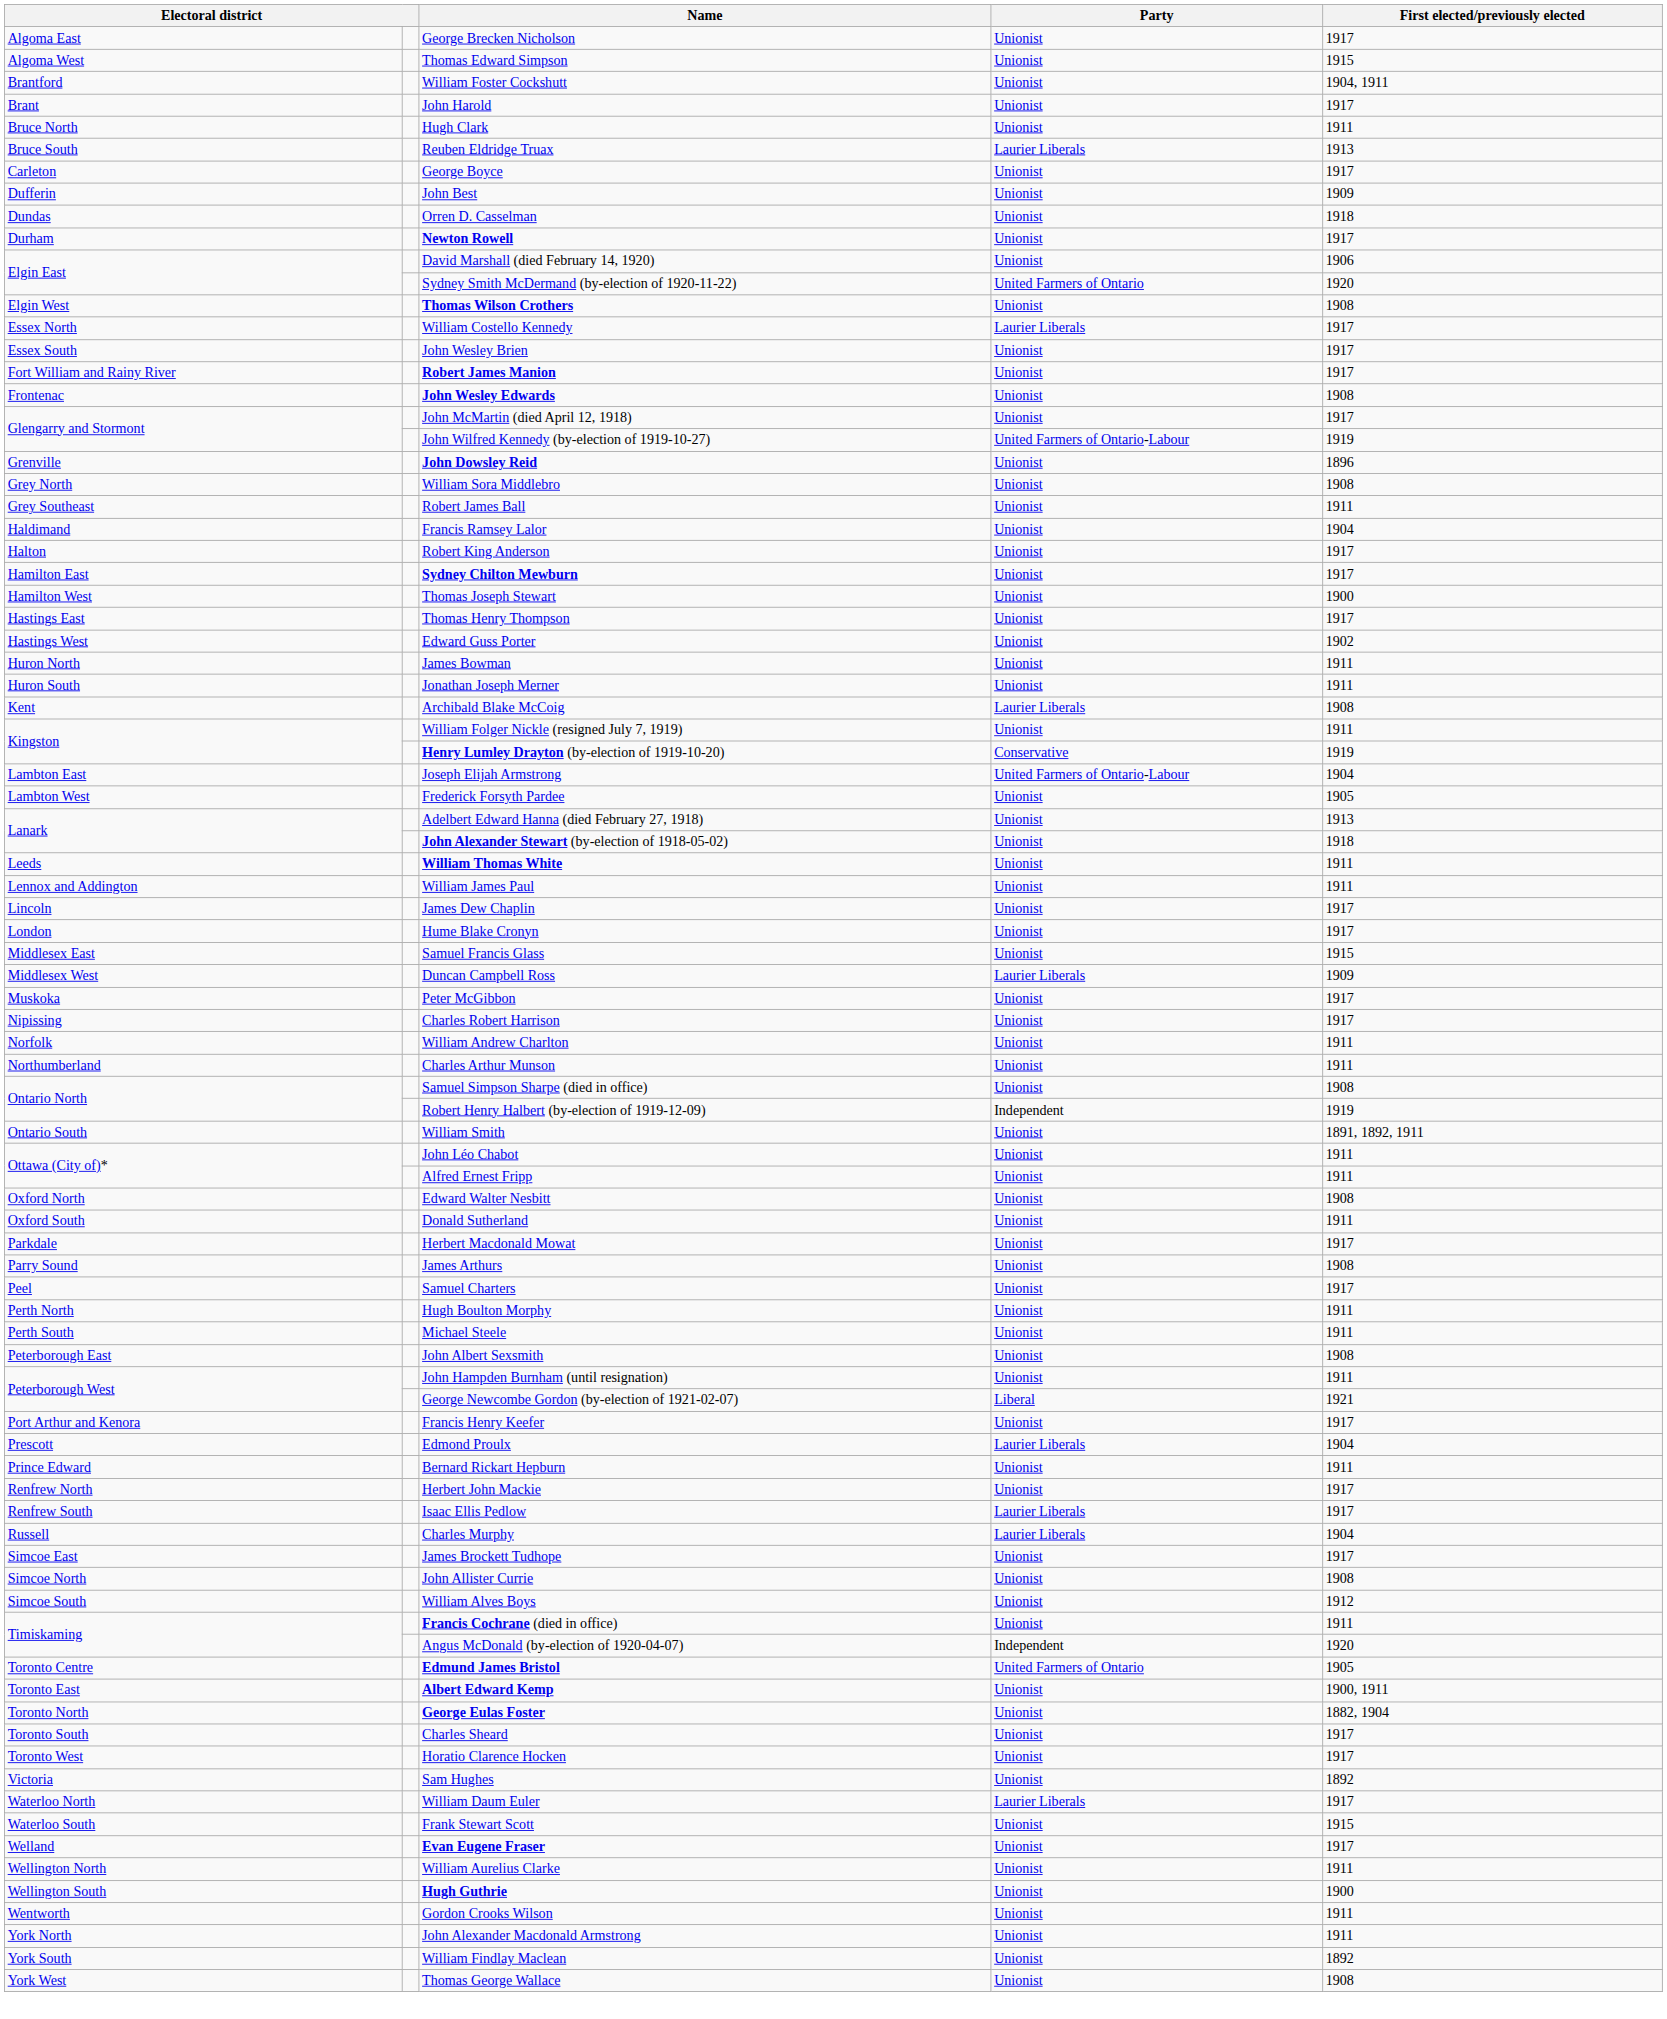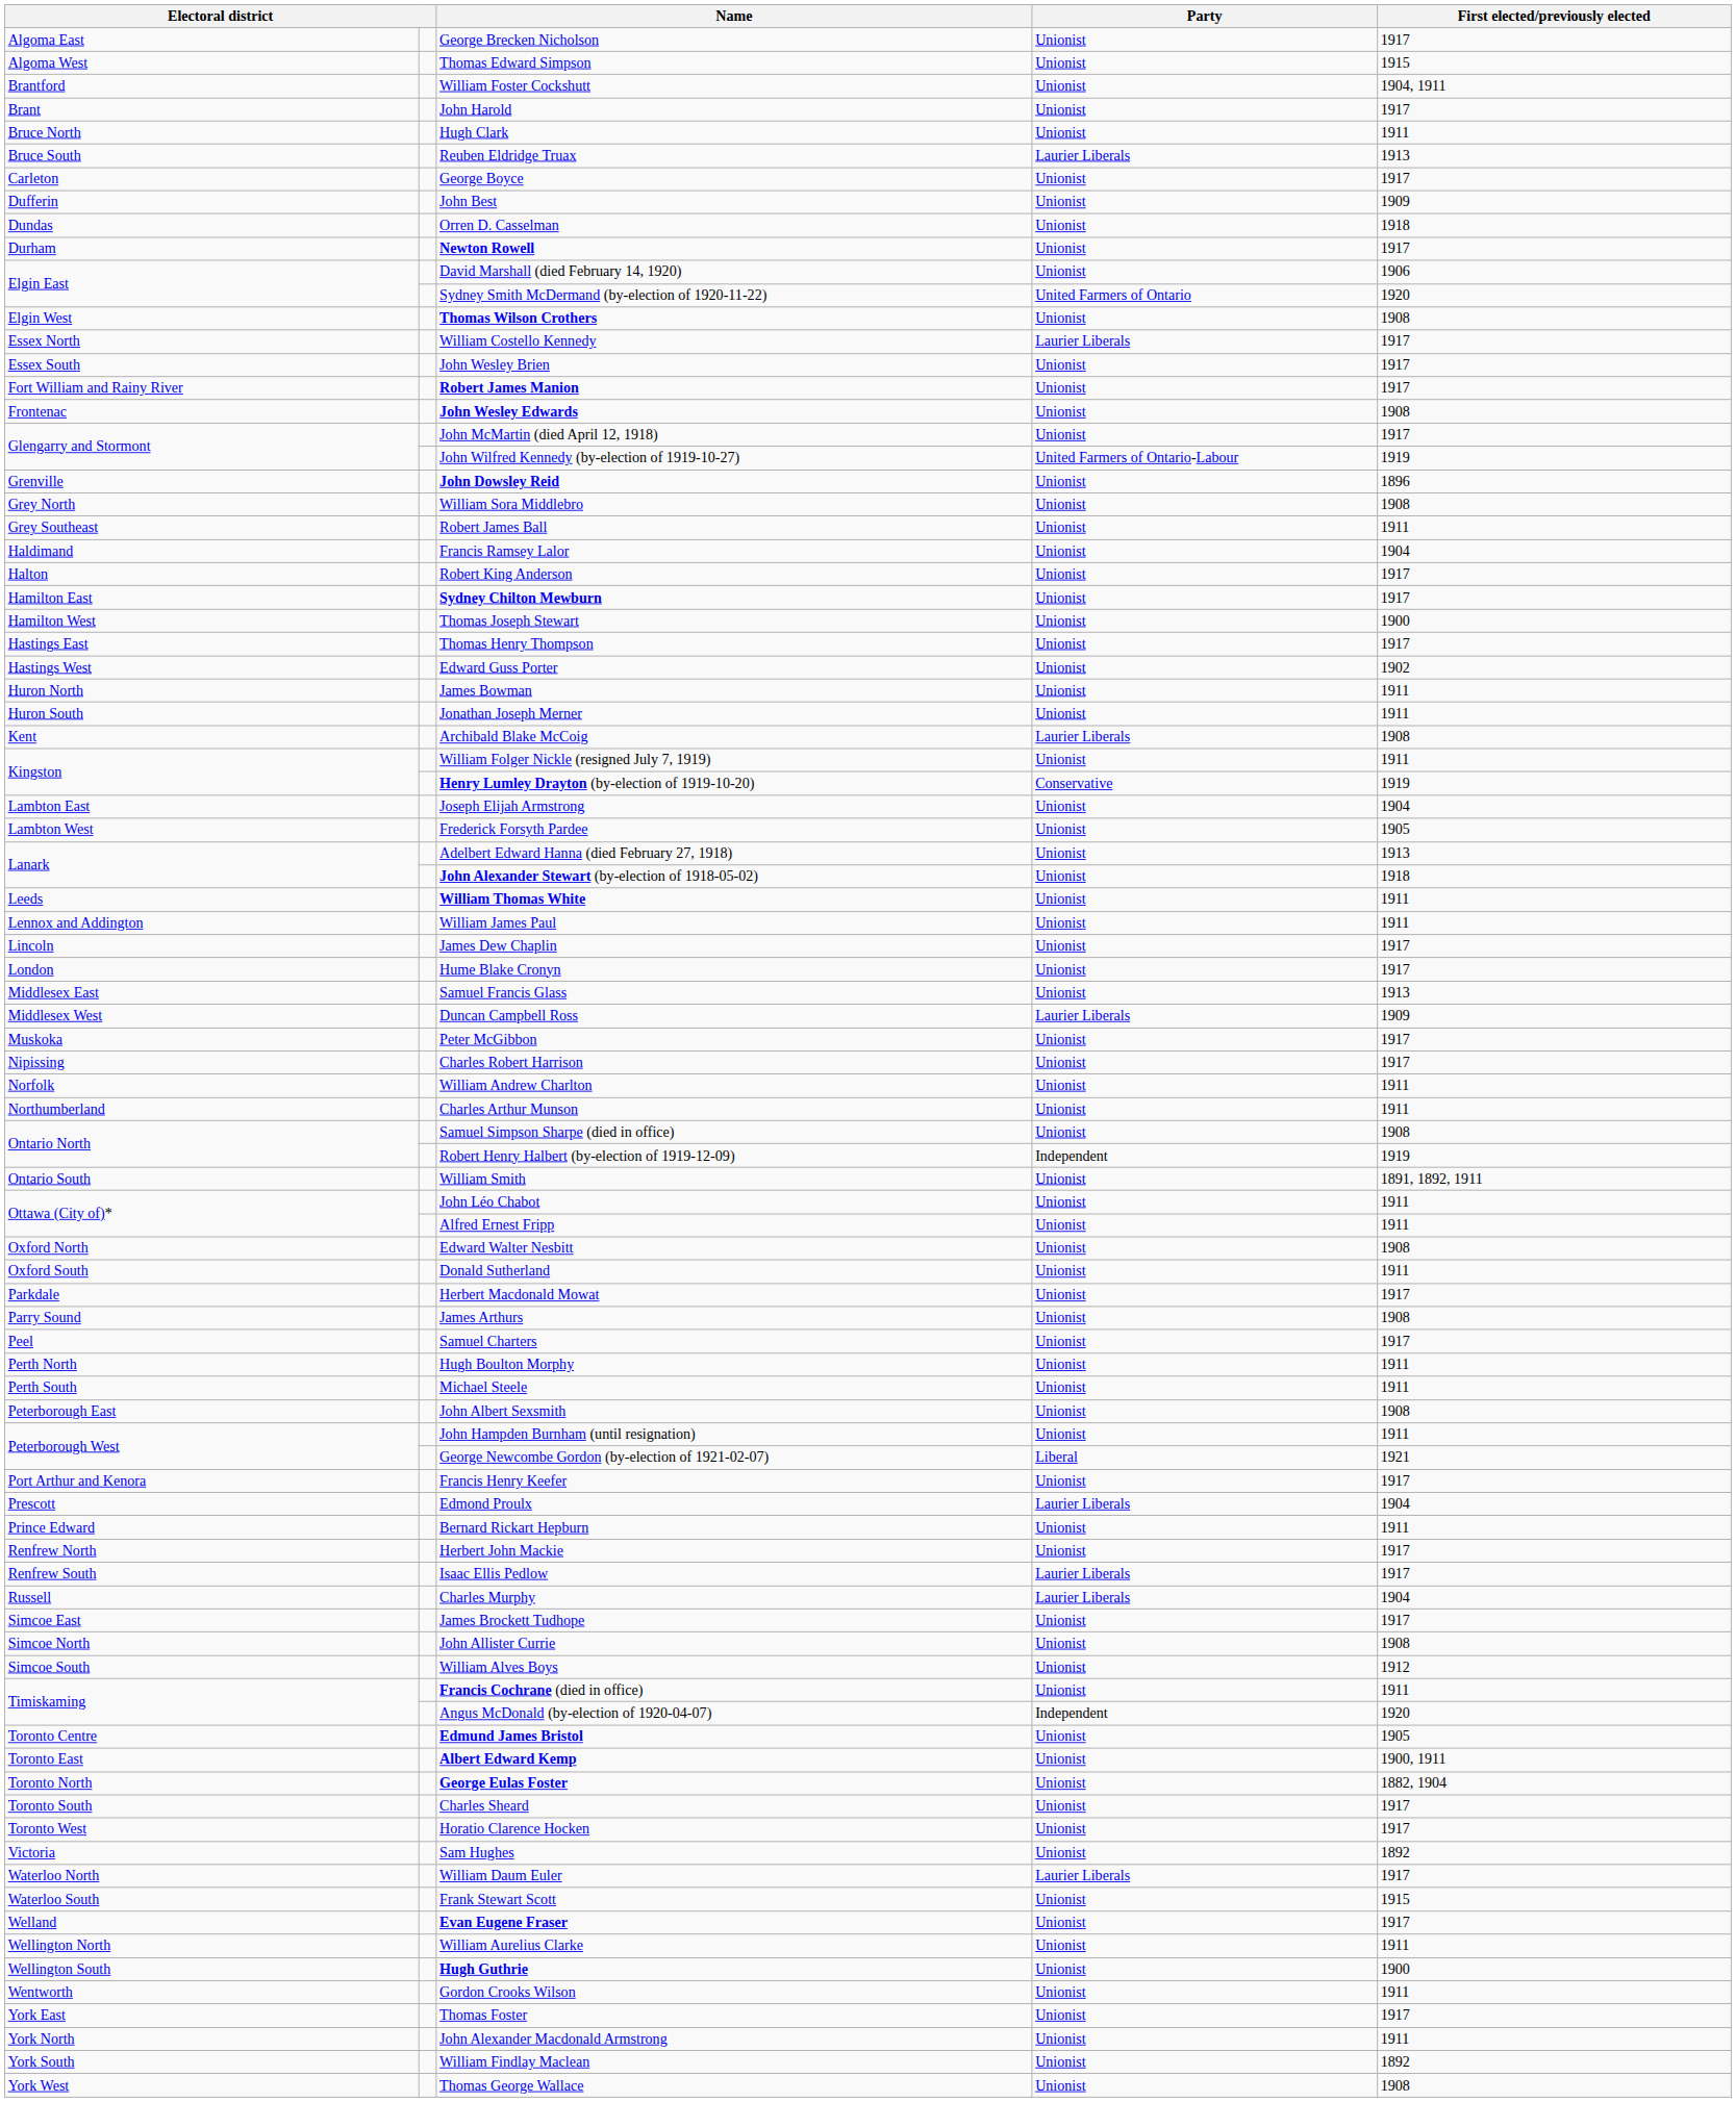Joseph Elijah Armstrong | Party: United Farmers of Ontario-Labour -> Unionist
Samuel Francis Glass | First elected/previously elected: 1915 -> 1913
Edmund James Bristol | Party: United Farmers of Ontario -> Unionist
+ row: York East | Thomas Foster | Unionist | 1917
